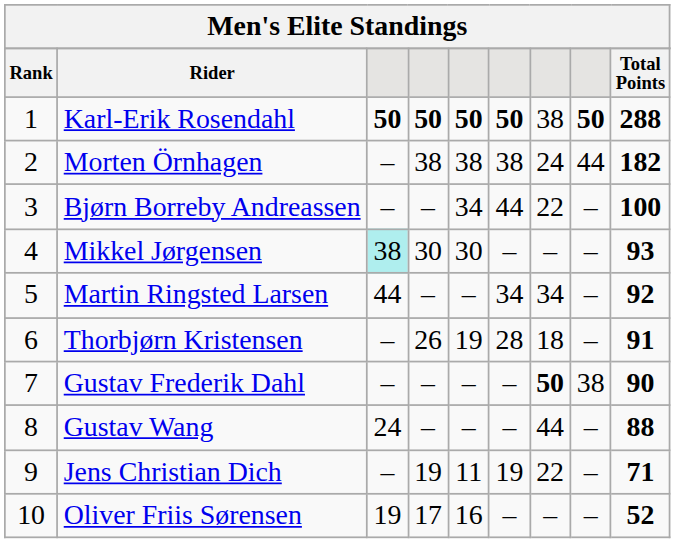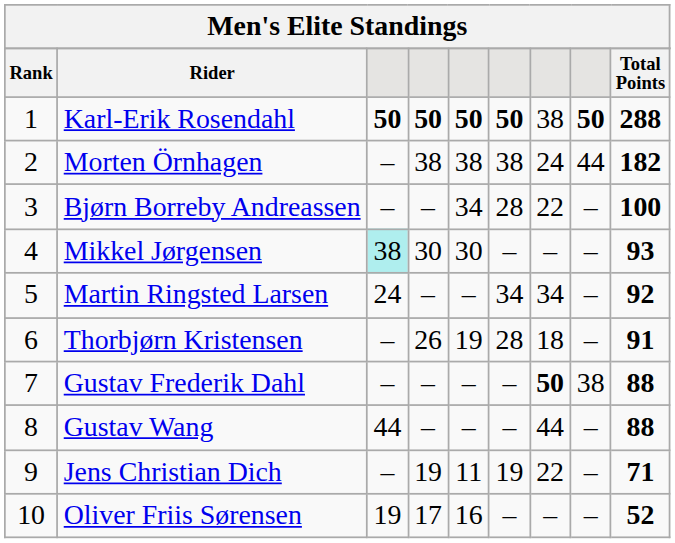Bjørn Borreby Andreassen | column 6: 44 -> 28
Martin Ringsted Larsen | column 3: 44 -> 24
Gustav Frederik Dahl | Total Points: 90 -> 88
Gustav Wang | column 3: 24 -> 44
